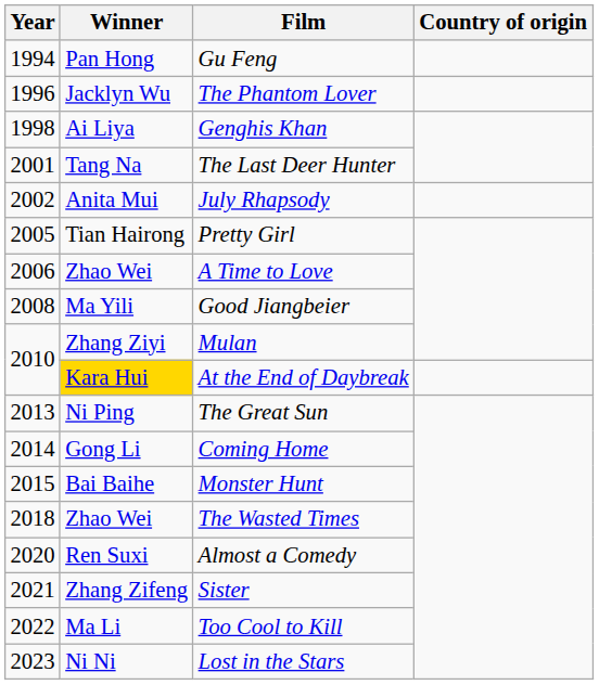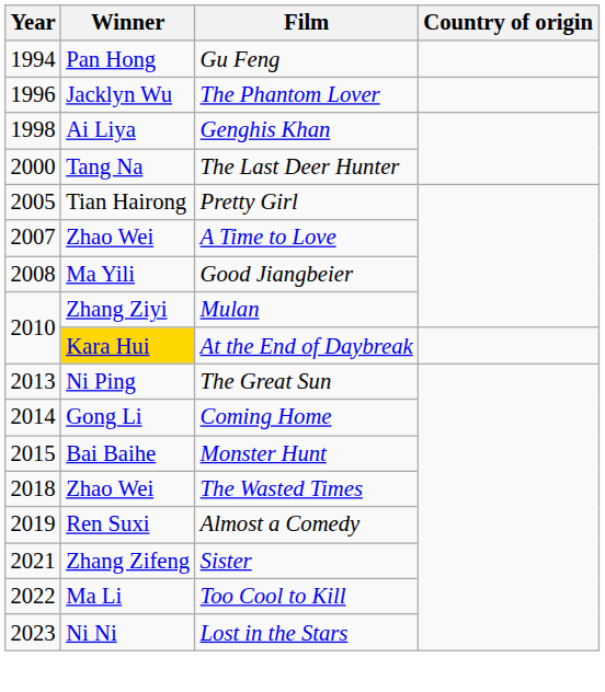The Last Deer Hunter | Year: 2001 -> 2000
- row: 2002 | Anita Mui | July Rhapsody
A Time to Love | Year: 2006 -> 2007
Almost a Comedy | Year: 2020 -> 2019
